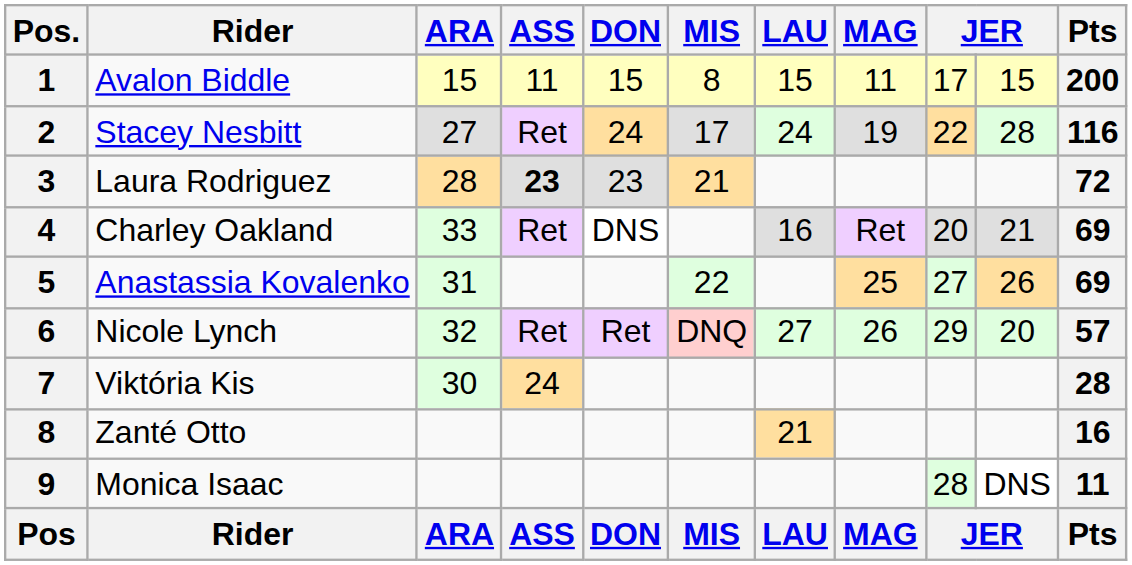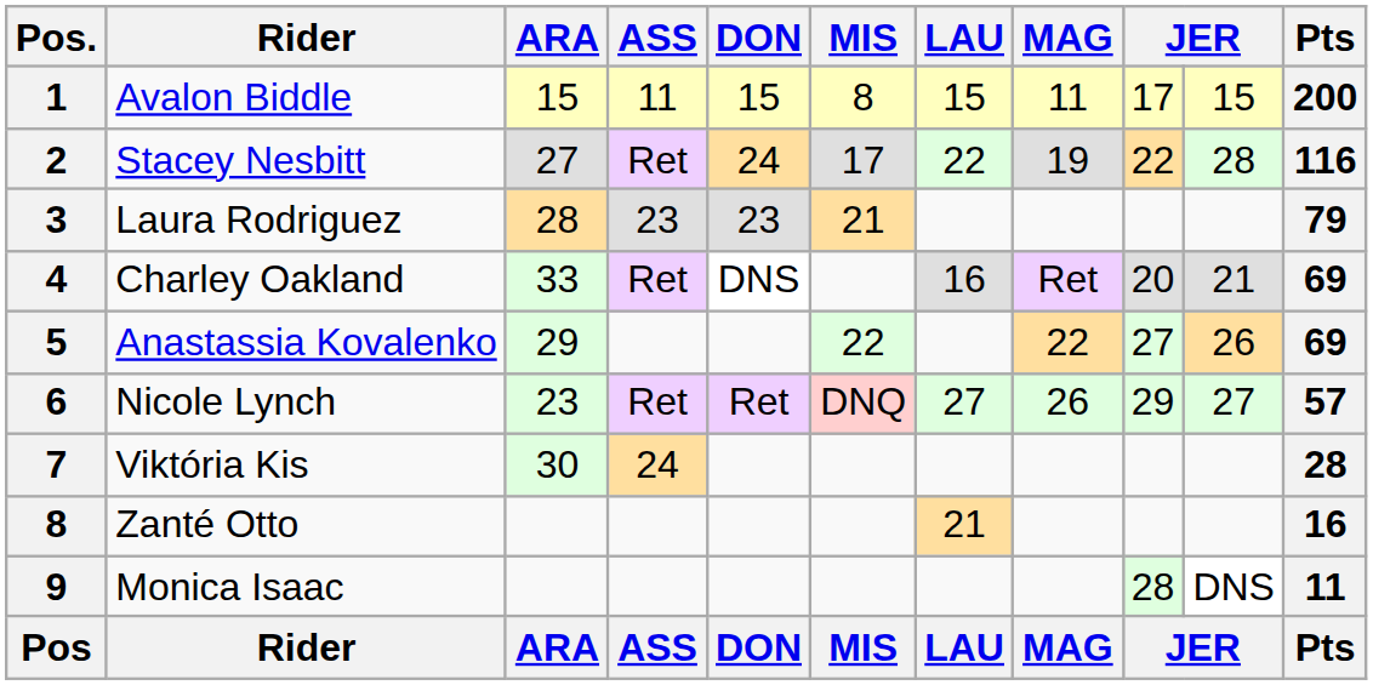Stacey Nesbitt | LAU: 24 -> 22
Laura Rodriguez | ASS: bold -> normal
Laura Rodriguez | Pts: 72 -> 79
Anastassia Kovalenko | ARA: 31 -> 29
Anastassia Kovalenko | MAG: 25 -> 22
Nicole Lynch | ARA: 32 -> 23
Nicole Lynch | column 10: 20 -> 27
